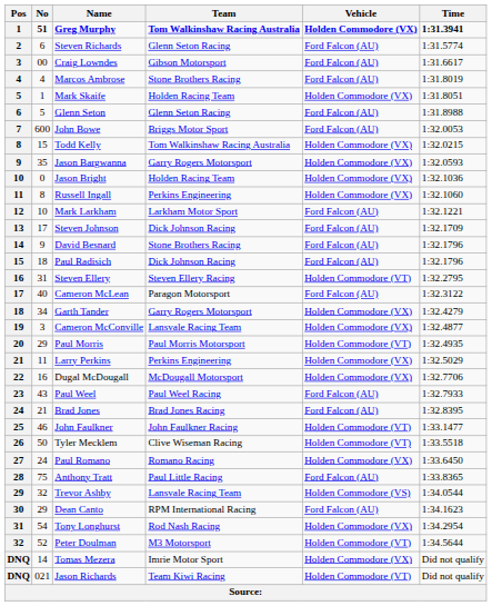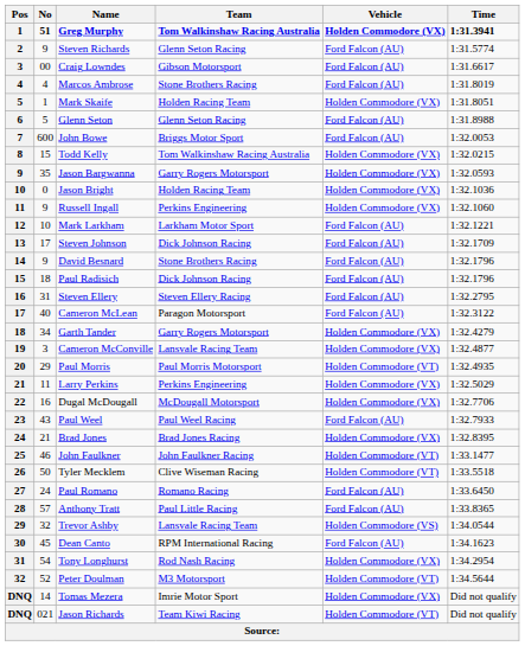Steven Richards | No: 6 -> 9
Russell Ingall | No: 8 -> 9
Steven Ellery | Vehicle: Holden Commodore (VT) -> Ford Falcon (AU)
Brad Jones | Vehicle: Ford Falcon (AU) -> Holden Commodore (VX)
Paul Romano | Vehicle: Holden Commodore (VX) -> Ford Falcon (AU)
Anthony Tratt | No: 75 -> 57
Dean Canto | No: 29 -> 45
